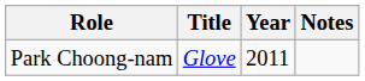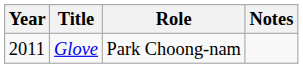columns swapped: Year <-> Role
